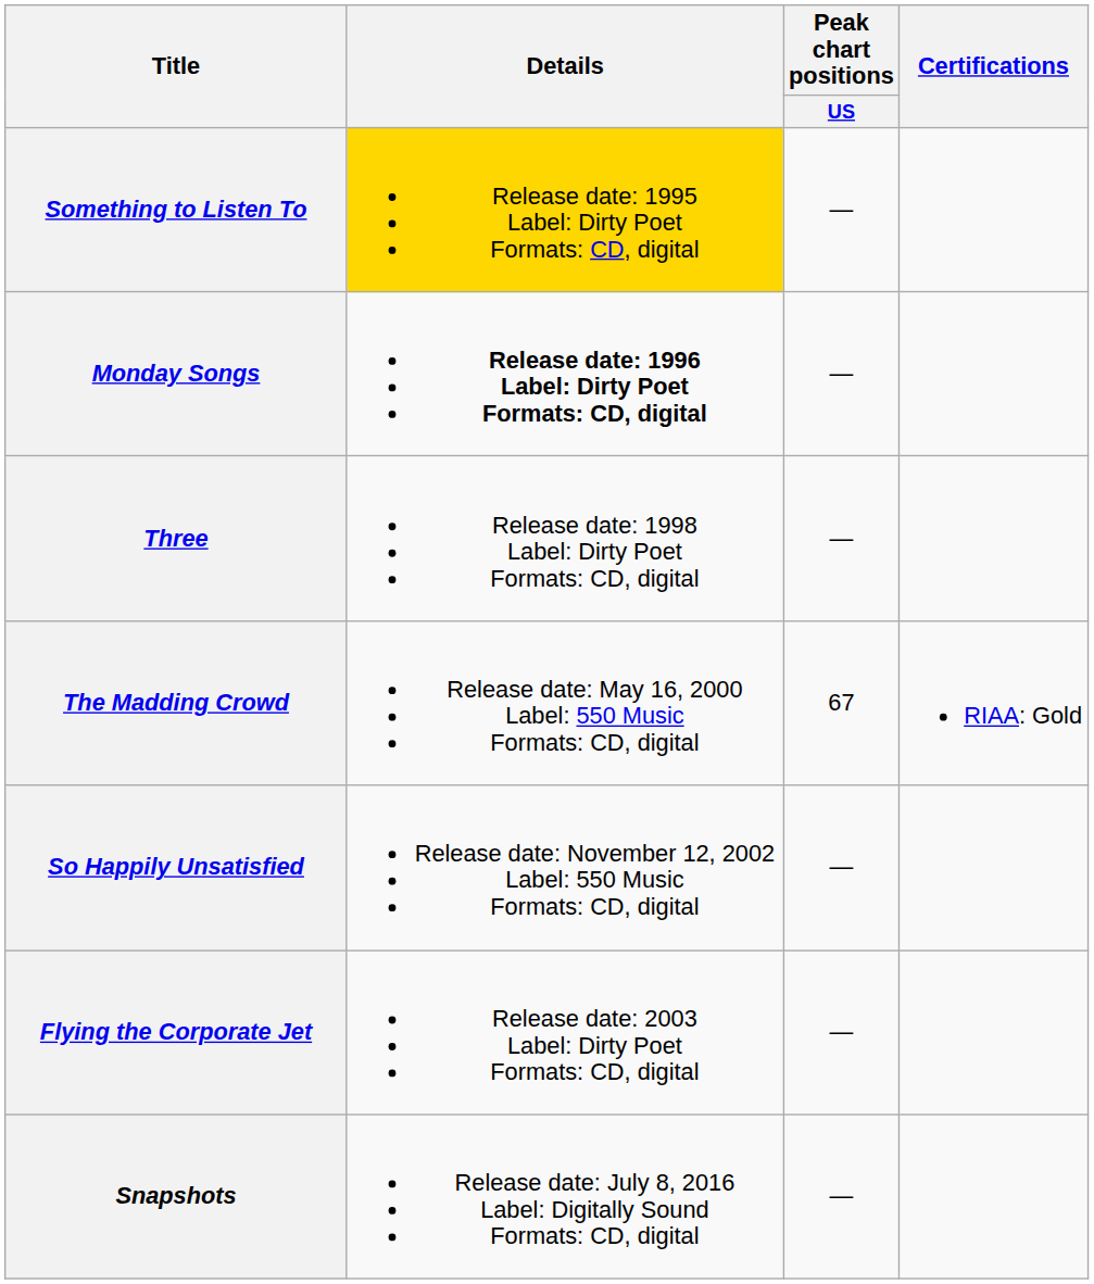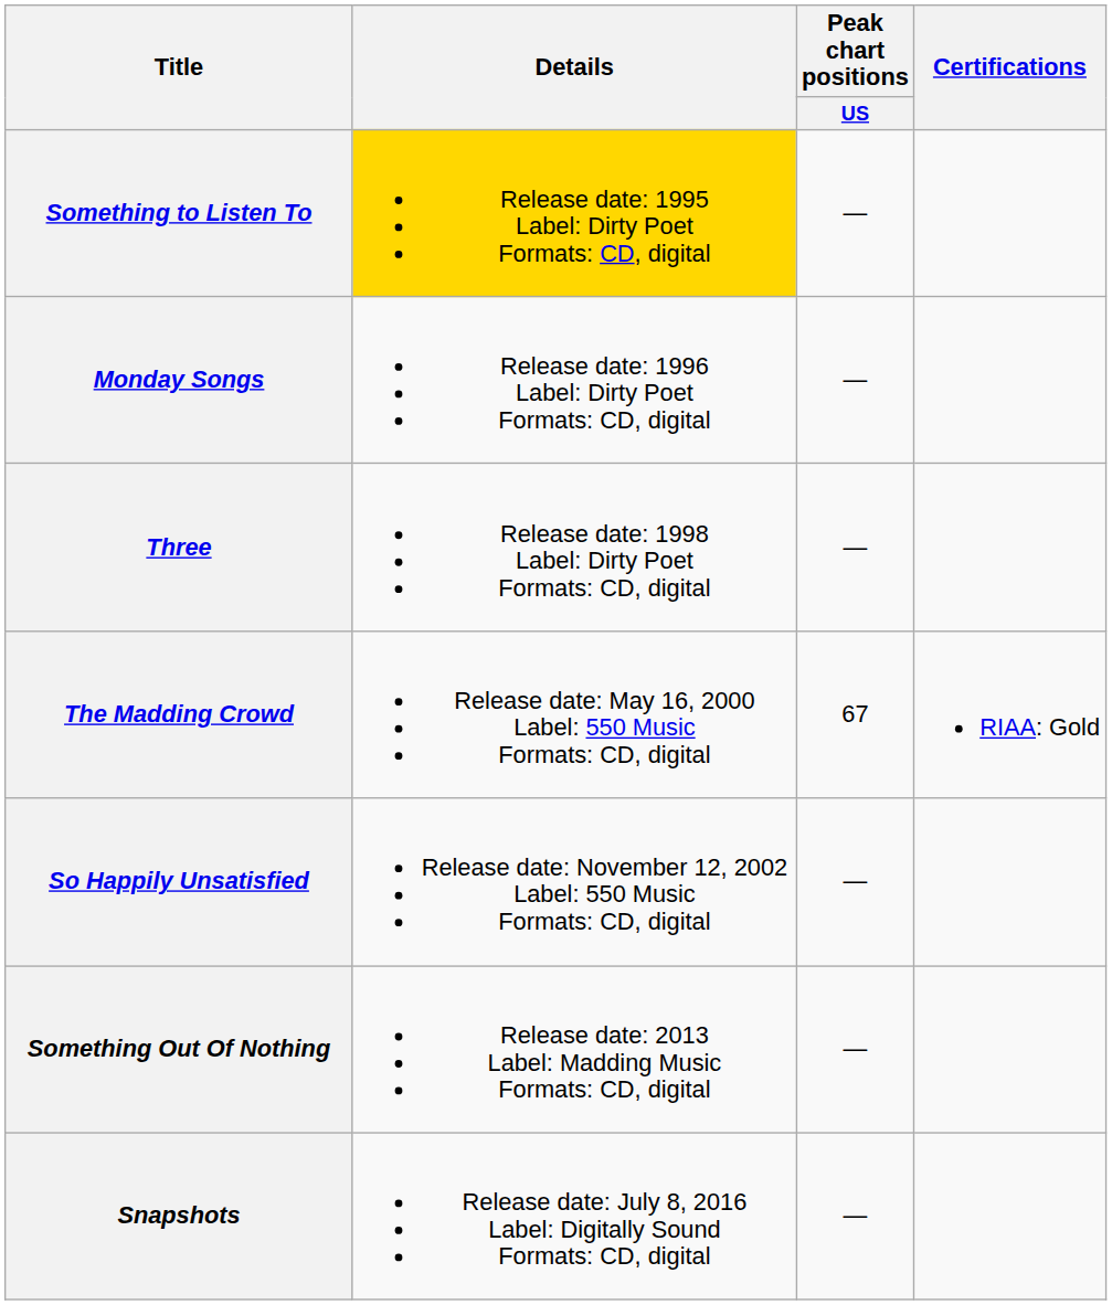Monday Songs | Details: bold -> normal
- row: Flying the Corporate Jet | Release date: 2003 Label: Dirty Poet Formats: CD, digital | —
+ row: Something Out Of Nothing | Release date: 2013 Label: Madding Music Formats: CD, digital | —
